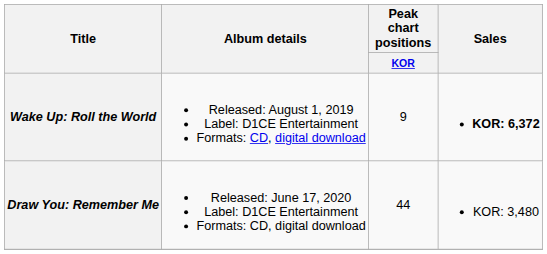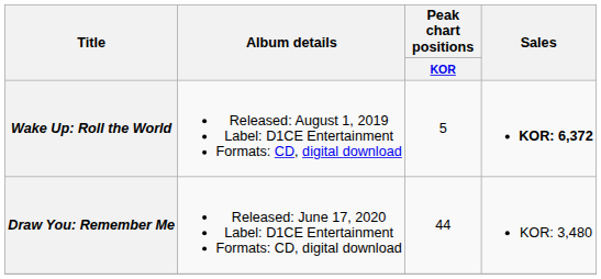Wake Up: Roll the World | Peak chart positions / KOR: 9 -> 5
